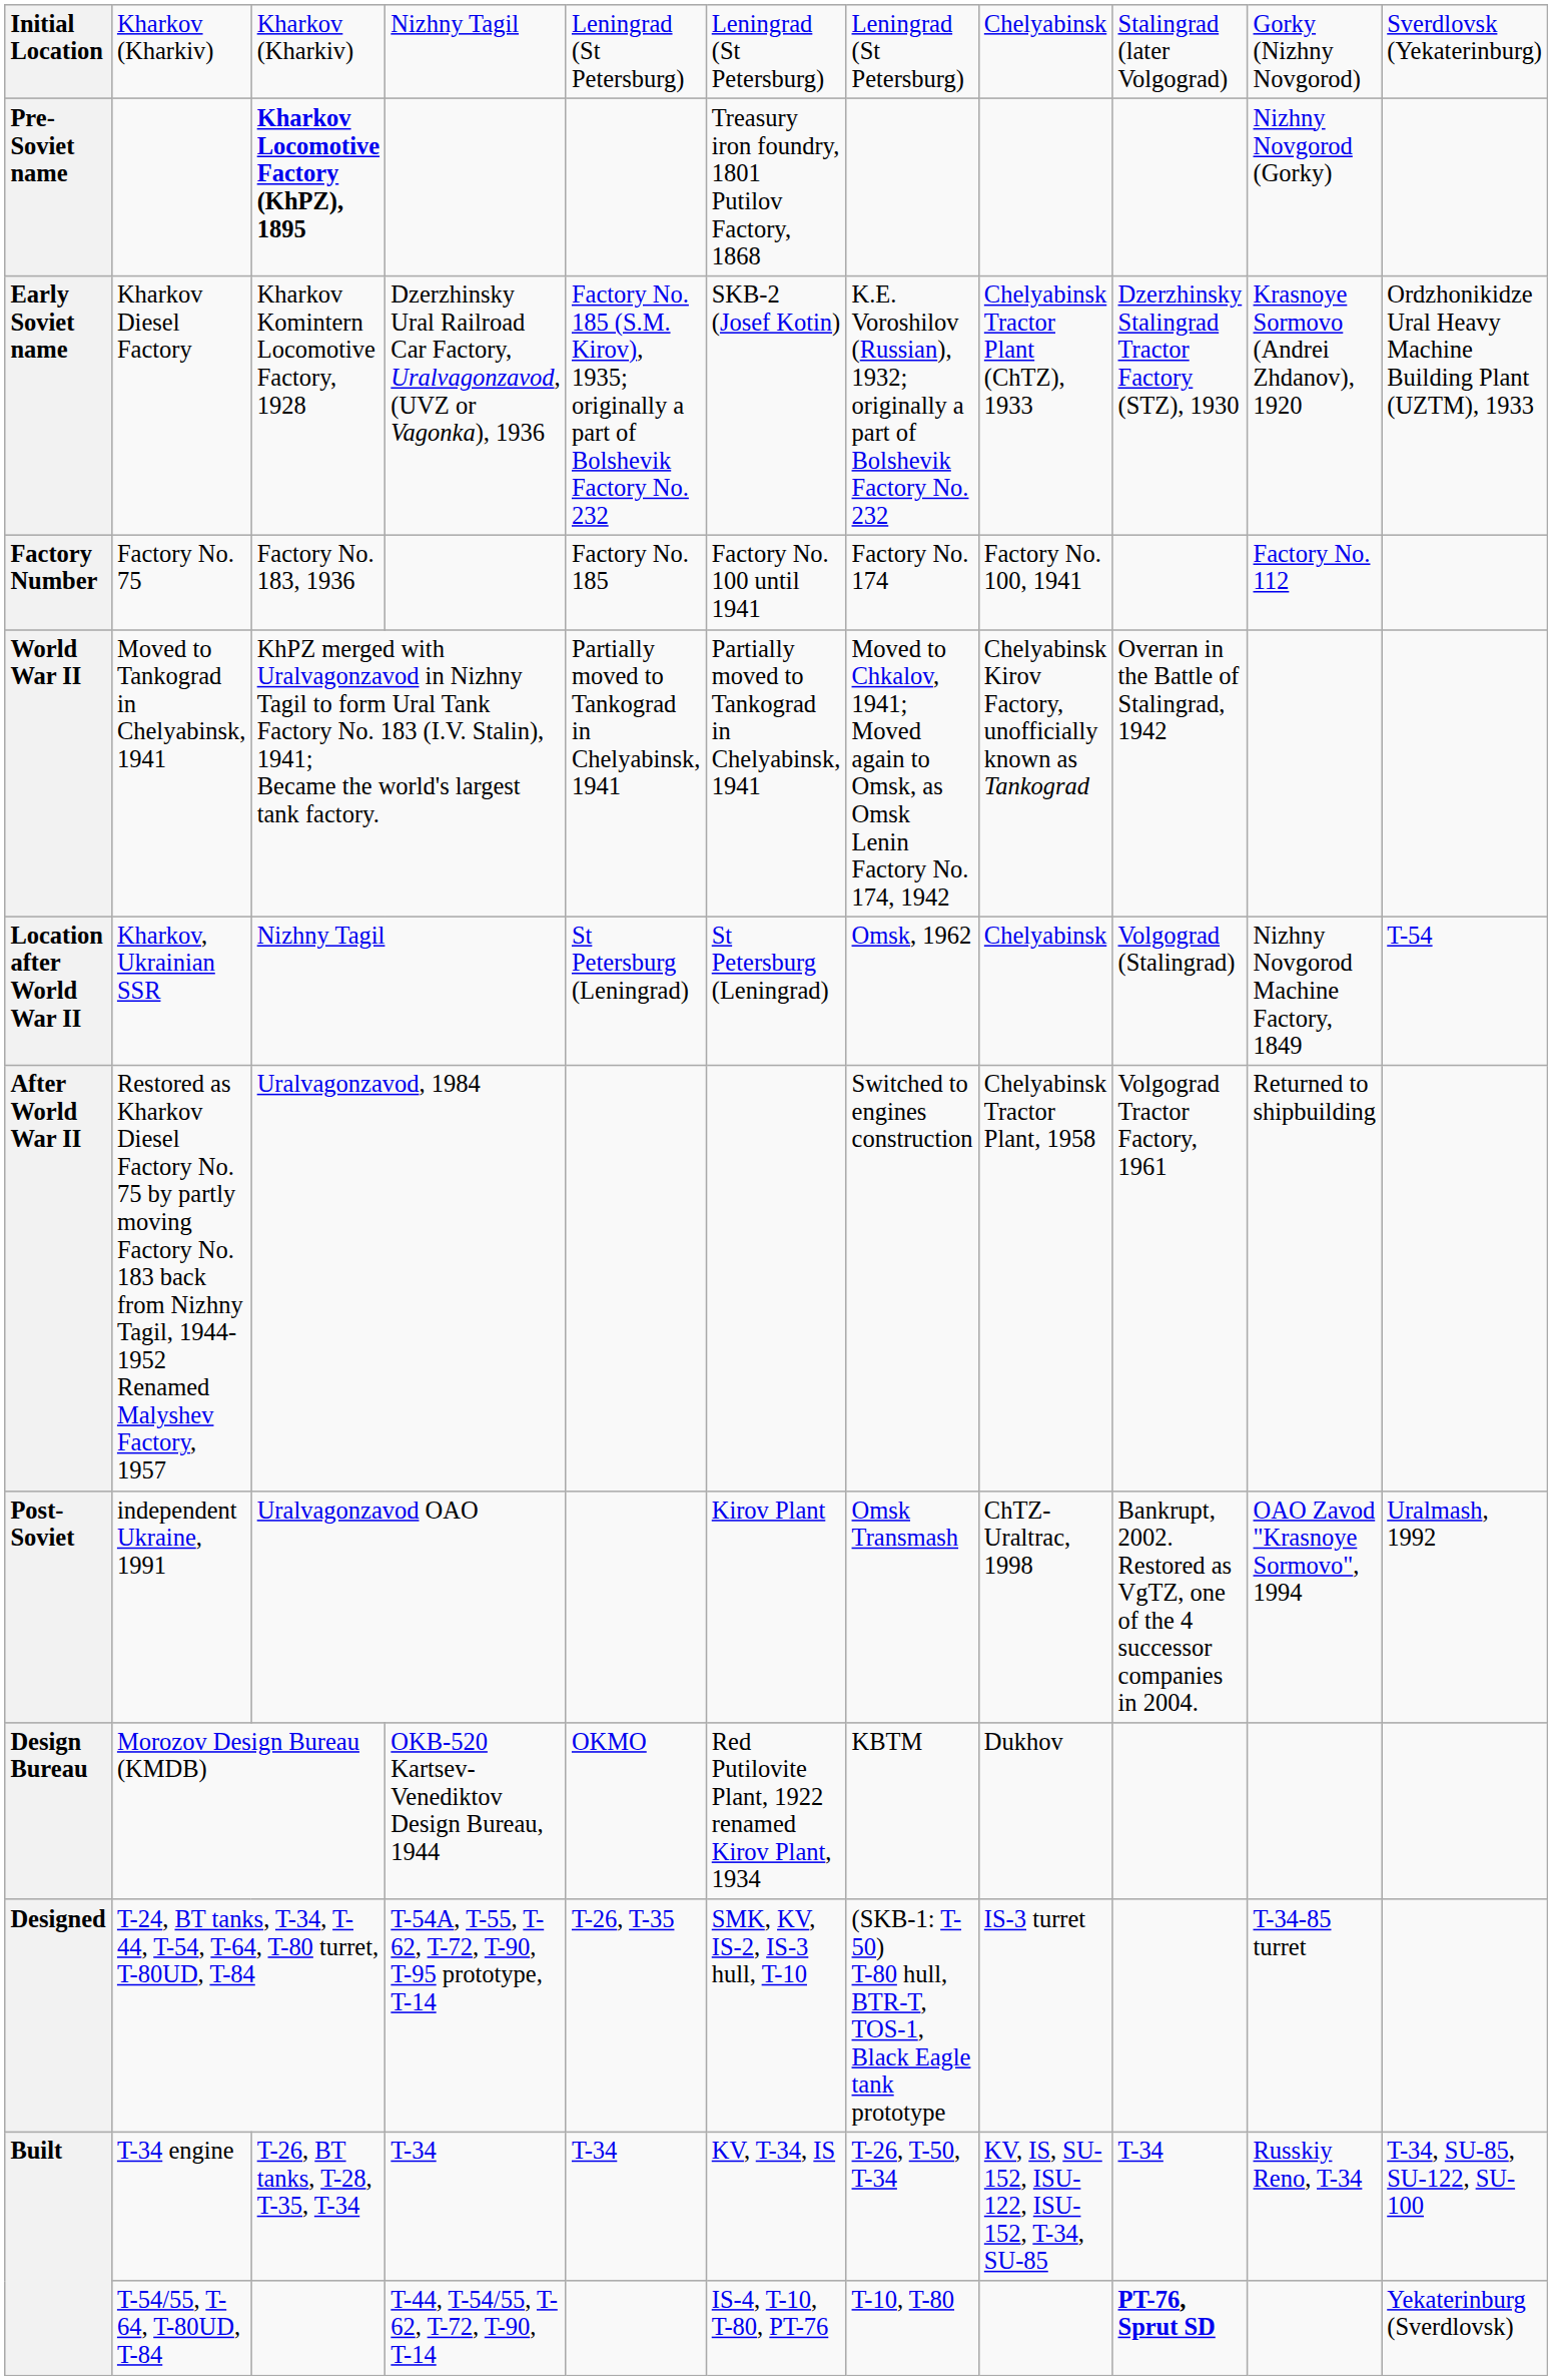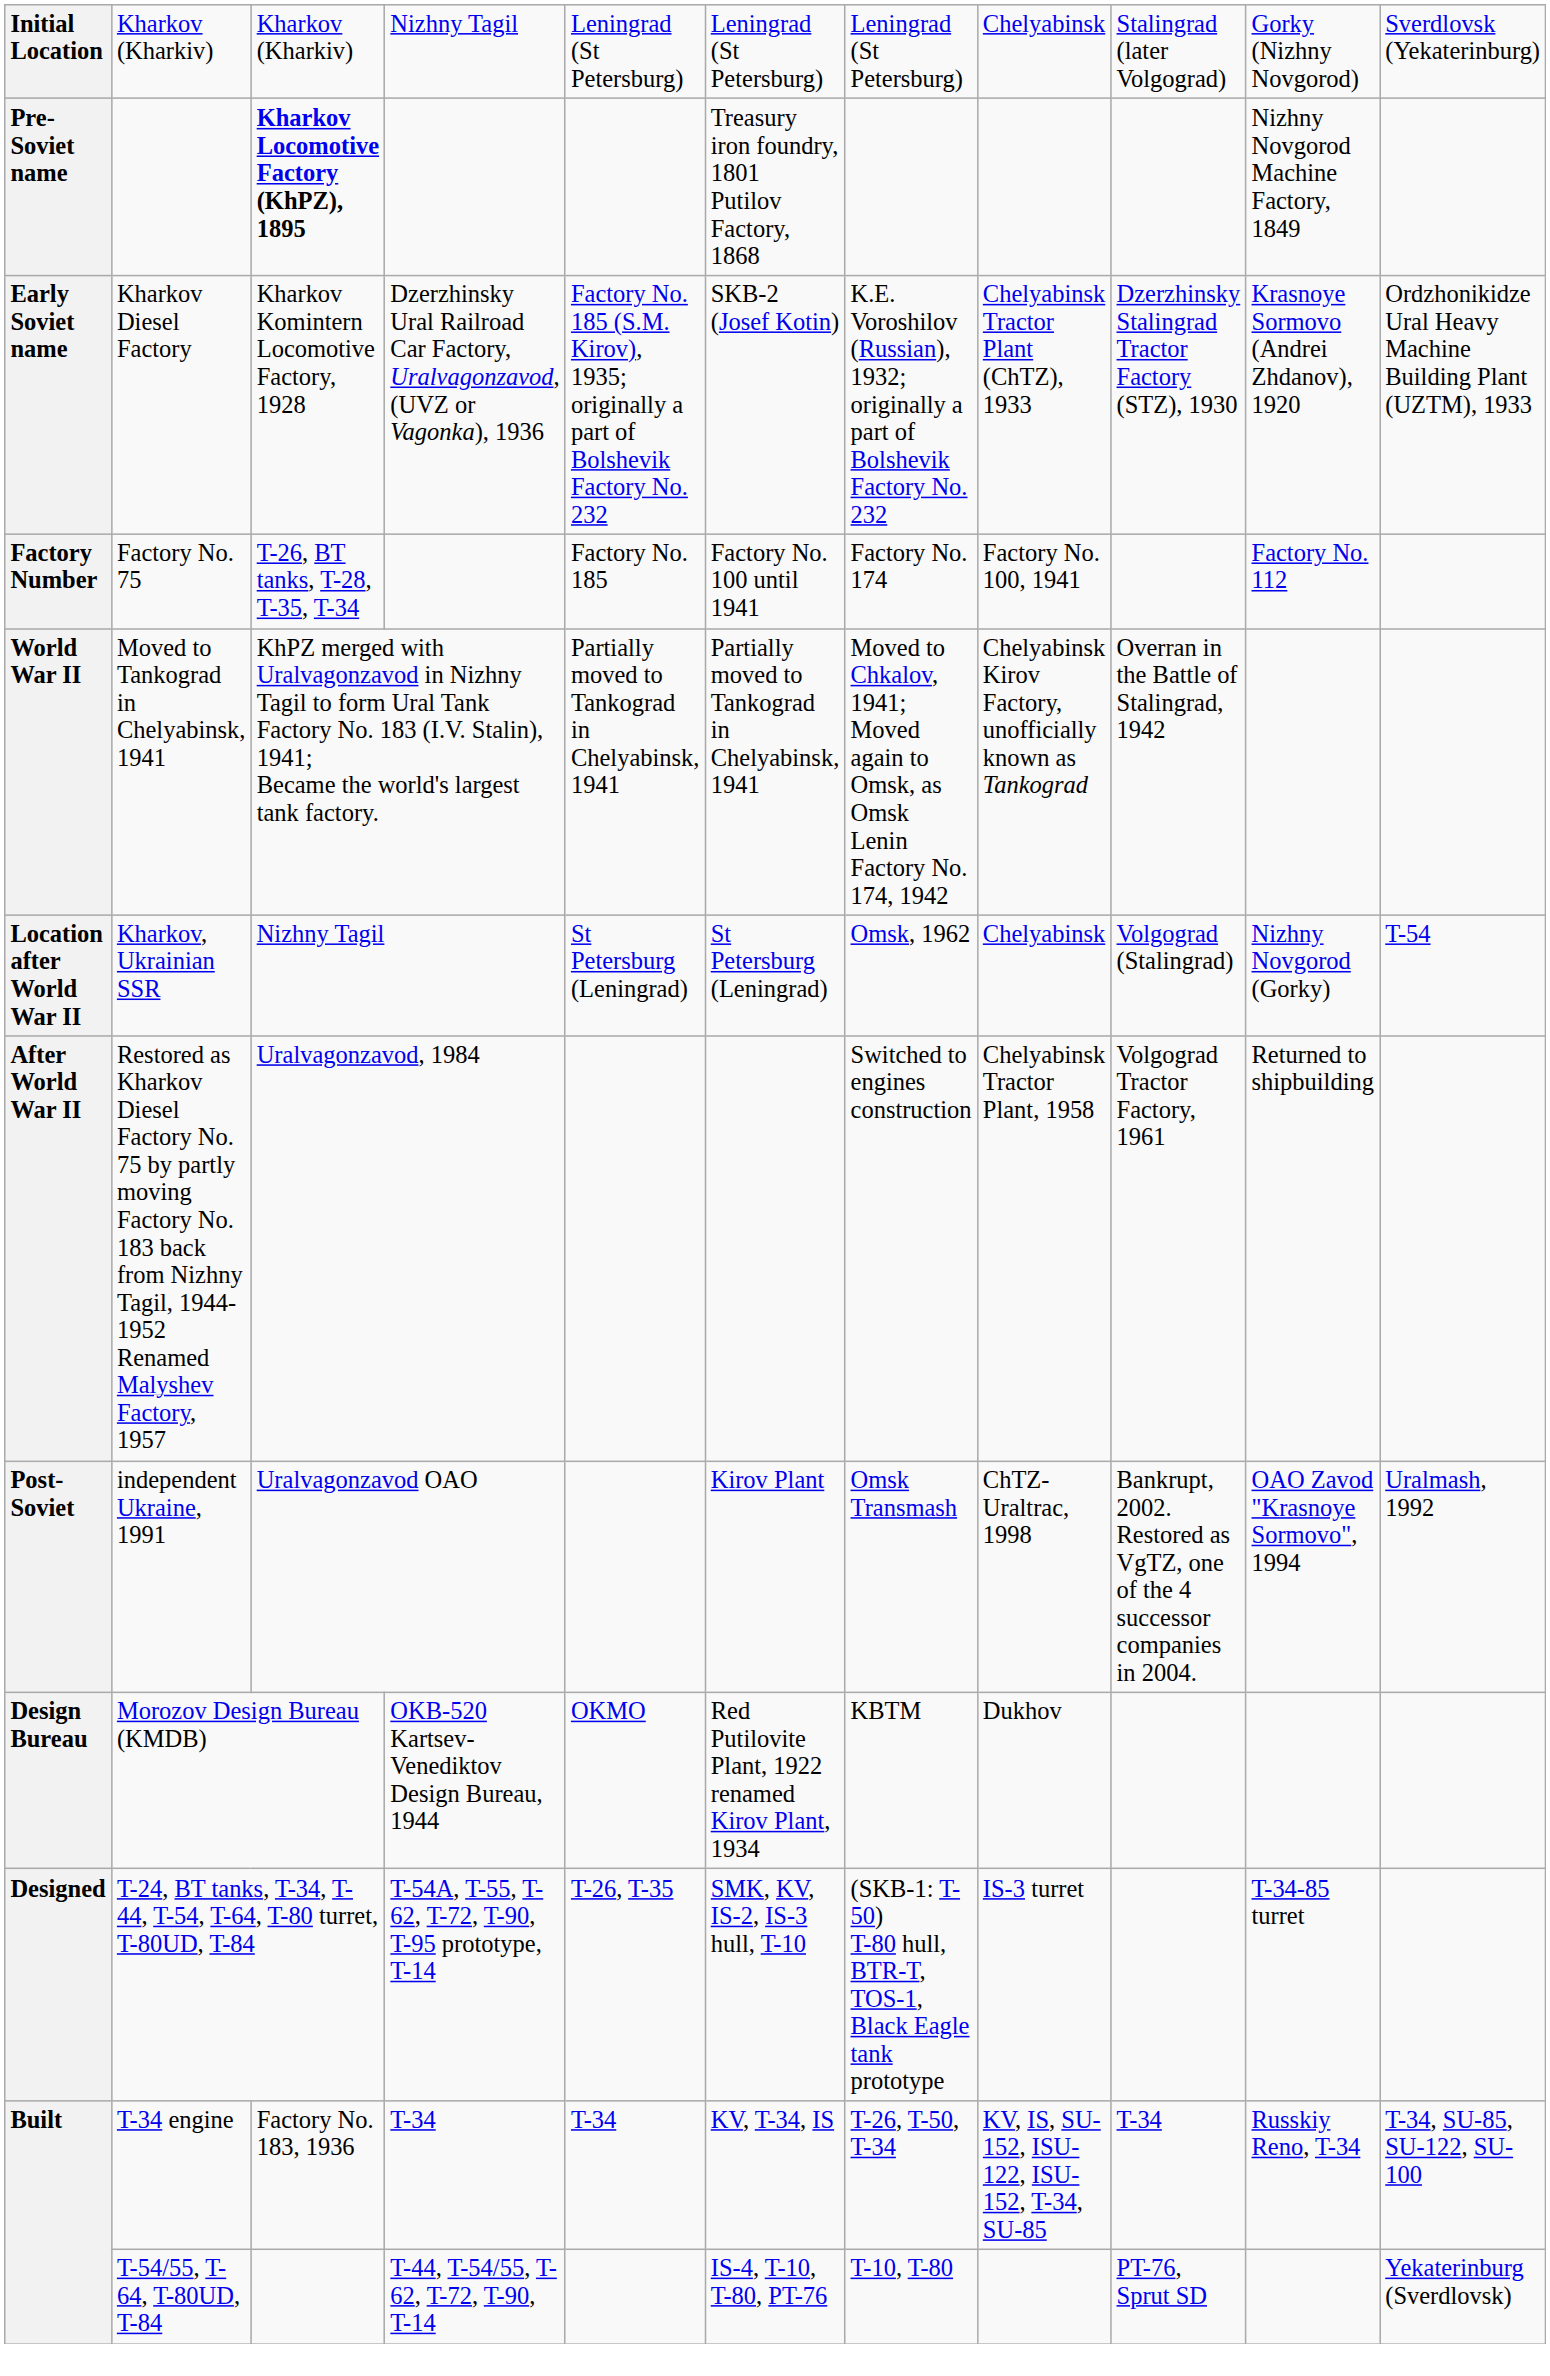Pre-Soviet name | column 10: Nizhny Novgorod (Gorky) -> Nizhny Novgorod Machine Factory, 1849
Factory Number | column 3: Factory No. 183, 1936 -> T-26, BT tanks, T-28, T-35, T-34
Location after World War II | column 10: Nizhny Novgorod Machine Factory, 1849 -> Nizhny Novgorod (Gorky)
Built / T-34 engine | column 3: T-26, BT tanks, T-28, T-35, T-34 -> Factory No. 183, 1936
Built / T-54/55, T-64, T-80UD, T-84 | column 9: bold -> normal
